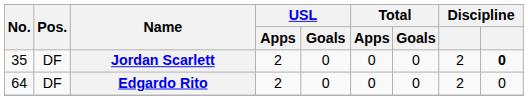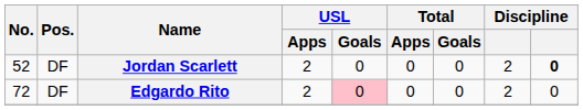Jordan Scarlett | No.: 35 -> 52
Edgardo Rito | No.: 64 -> 72
Edgardo Rito | USL / Goals: no background -> pink background
